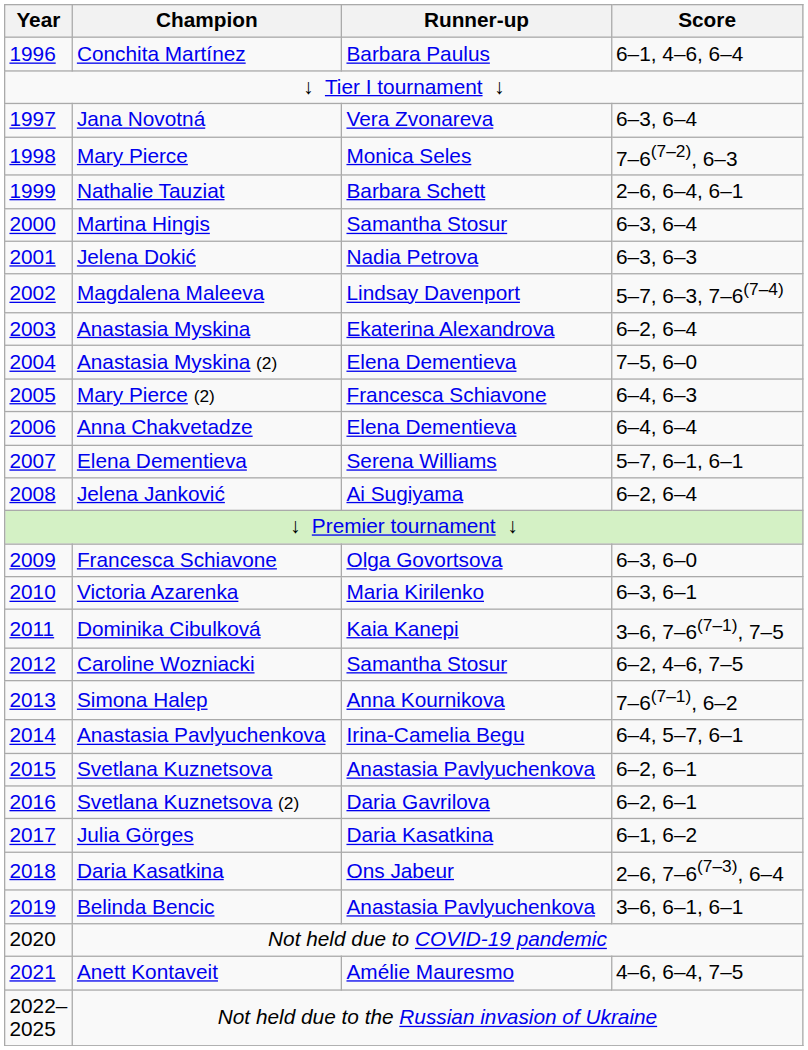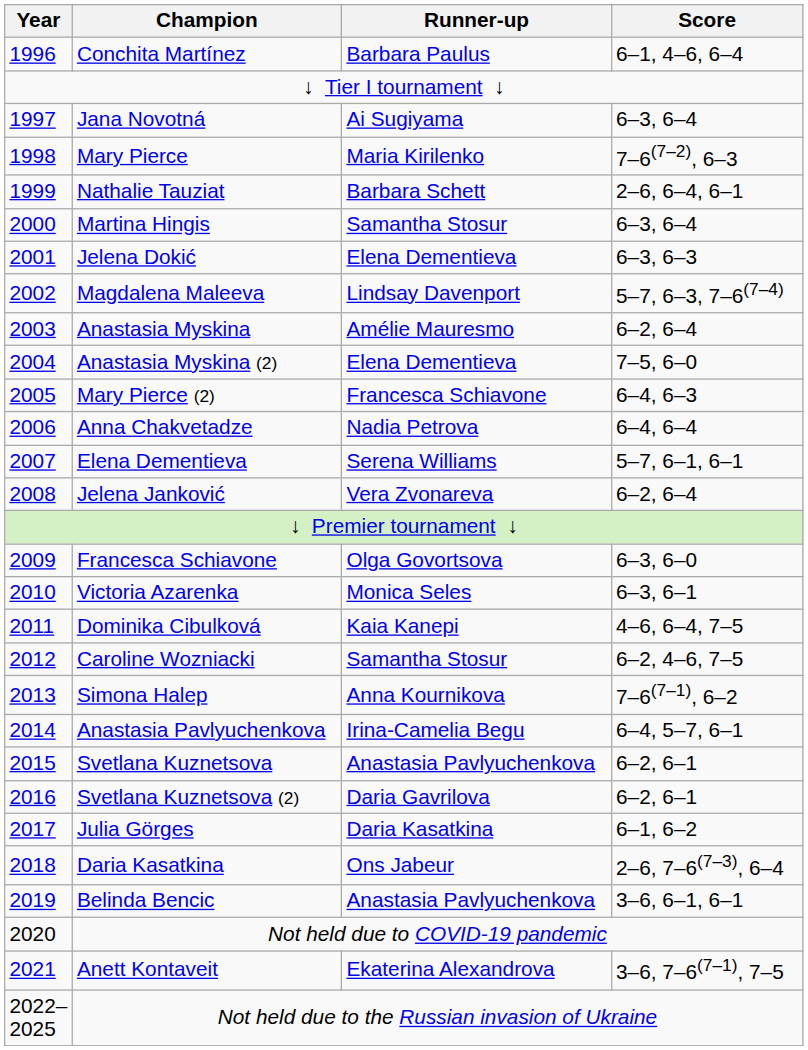Jana Novotná | Runner-up: Vera Zvonareva -> Ai Sugiyama
Mary Pierce | Runner-up: Monica Seles -> Maria Kirilenko
Jelena Dokić | Runner-up: Nadia Petrova -> Elena Dementieva
Anastasia Myskina | Runner-up: Ekaterina Alexandrova -> Amélie Mauresmo
Anna Chakvetadze | Runner-up: Elena Dementieva -> Nadia Petrova
Jelena Janković | Runner-up: Ai Sugiyama -> Vera Zvonareva
Victoria Azarenka | Runner-up: Maria Kirilenko -> Monica Seles
Dominika Cibulková | Score: 3–6, 7–6(7–1), 7–5 -> 4–6, 6–4, 7–5
Anett Kontaveit | Runner-up: Amélie Mauresmo -> Ekaterina Alexandrova
Anett Kontaveit | Score: 4–6, 6–4, 7–5 -> 3–6, 7–6(7–1), 7–5
